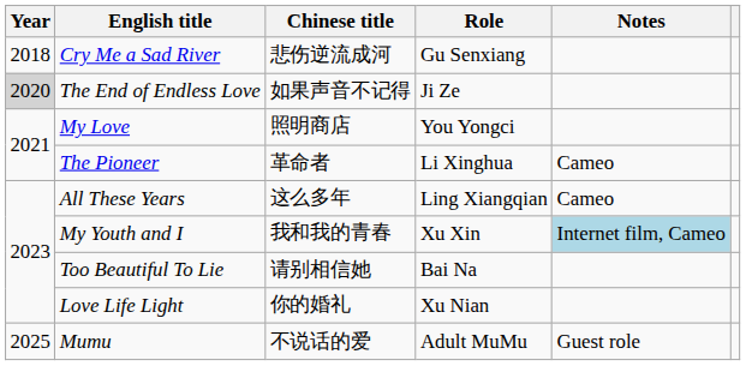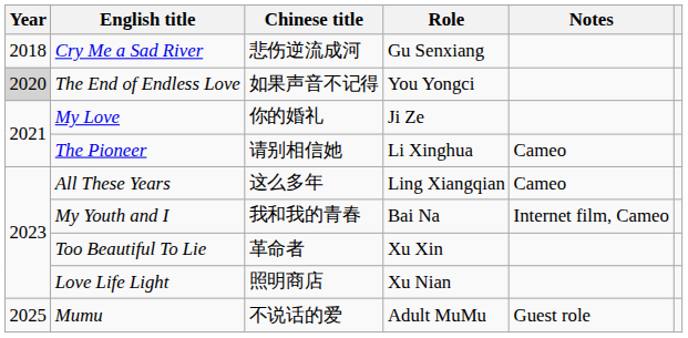The End of Endless Love | Role: Ji Ze -> You Yongci
My Love | Chinese title: 照明商店 -> 你的婚礼
My Love | Role: You Yongci -> Ji Ze
The Pioneer | Chinese title: 革命者 -> 请别相信她
My Youth and I | Role: Xu Xin -> Bai Na
My Youth and I | Notes: lightblue background -> no background
Too Beautiful To Lie | Chinese title: 请别相信她 -> 革命者
Too Beautiful To Lie | Role: Bai Na -> Xu Xin
Love Life Light | Chinese title: 你的婚礼 -> 照明商店
